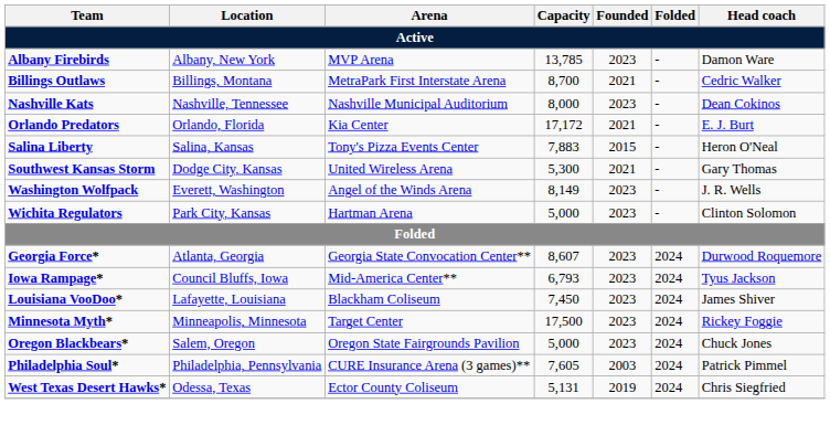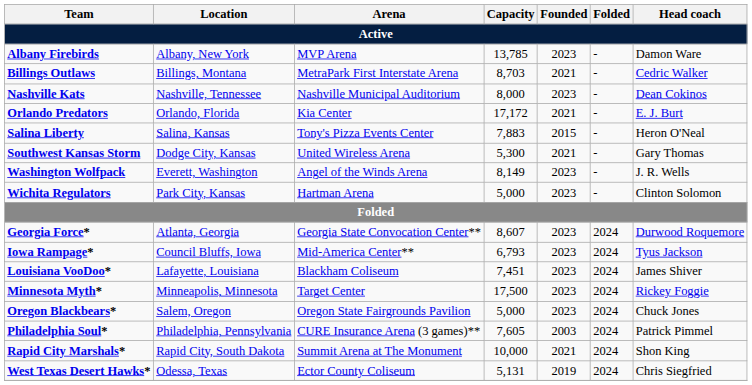Billings Outlaws | Capacity: 8,700 -> 8,703
Louisiana VooDoo* | Capacity: 7,450 -> 7,451
+ row: Rapid City Marshals* | Rapid City, South Dakota | Summit Arena at The Monument | 10,000 | 2021 | 2024 | Shon King
